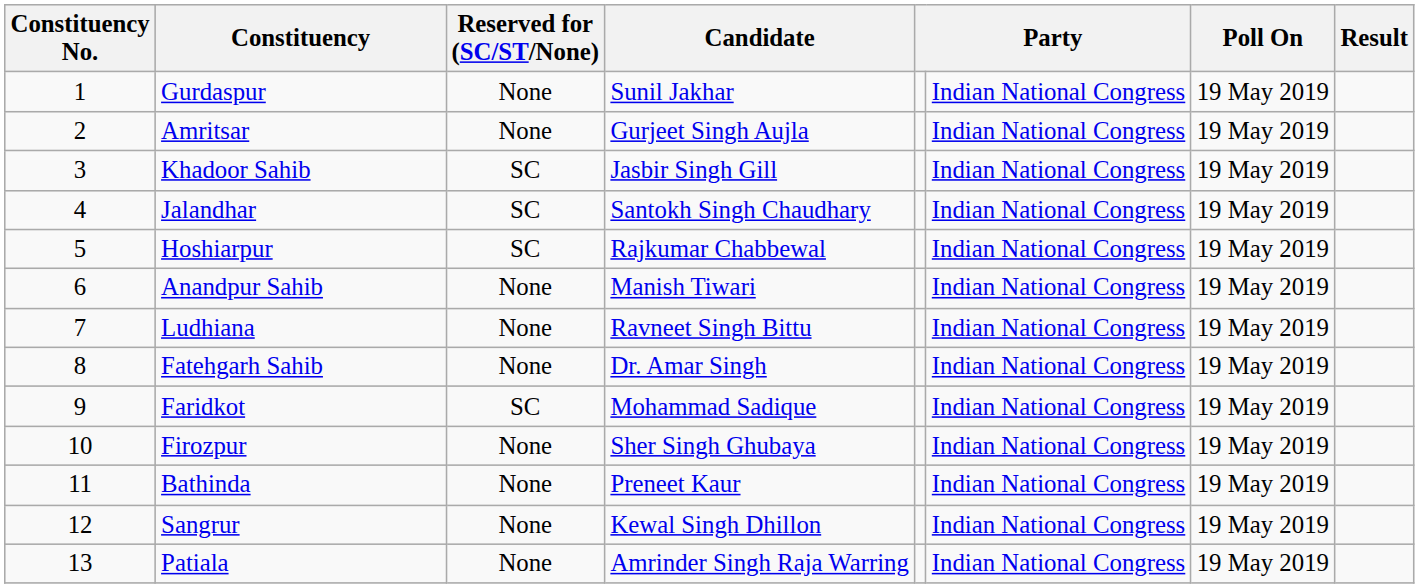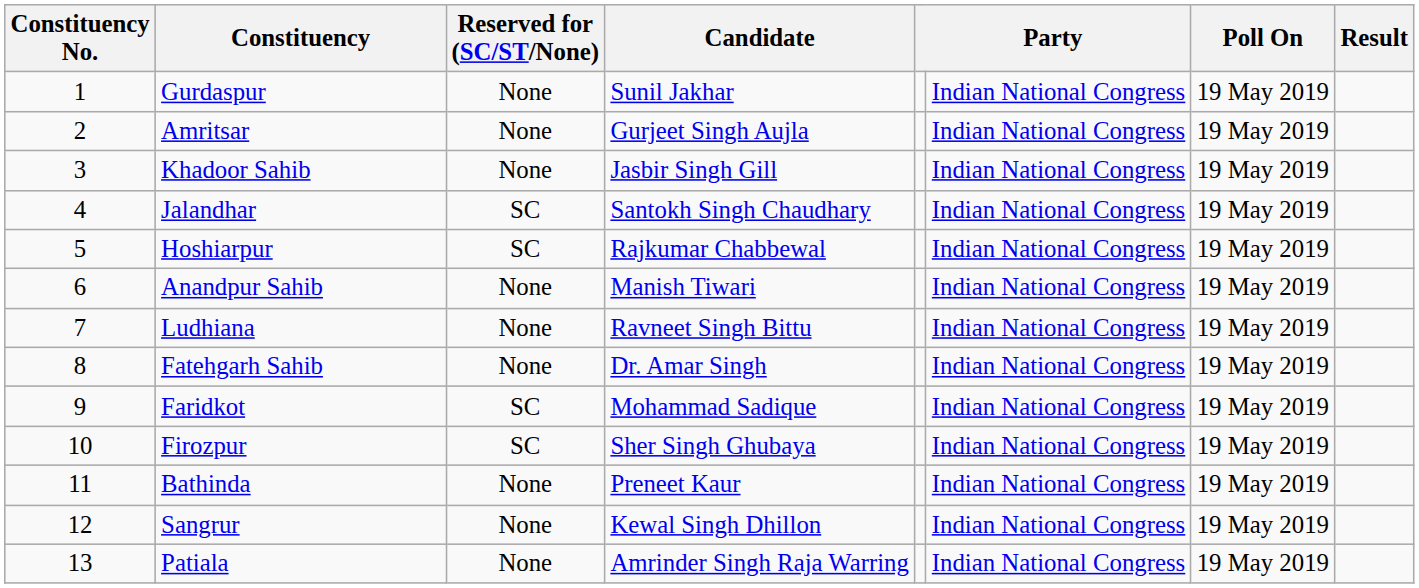Khadoor Sahib | Reserved for (SC/ST/None): SC -> None
Firozpur | Reserved for (SC/ST/None): None -> SC
